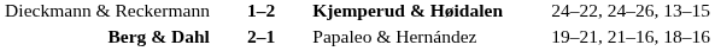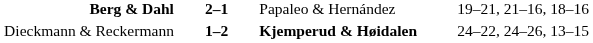rows swapped: Berg & Dahl <-> Dieckmann & Reckermann
